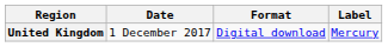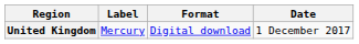columns swapped: Date <-> Label
